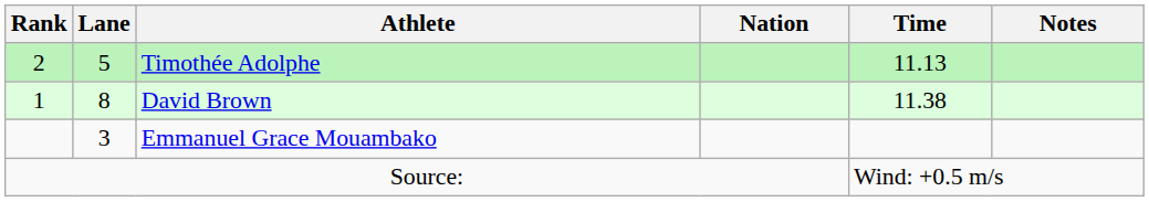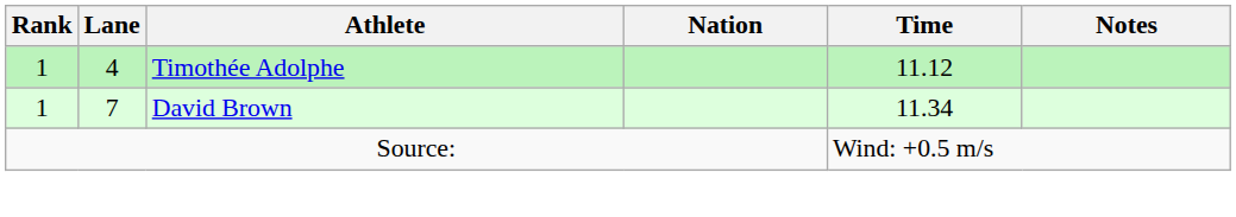Timothée Adolphe | Rank: 2 -> 1
Timothée Adolphe | Lane: 5 -> 4
Timothée Adolphe | Time: 11.13 -> 11.12
David Brown | Lane: 8 -> 7
David Brown | Time: 11.38 -> 11.34
- row: 3 | Emmanuel Grace Mouambako
